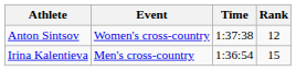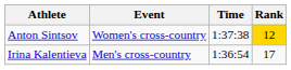Anton Sintsov | Rank: no background -> gold background
Irina Kalentieva | Rank: 15 -> 17
